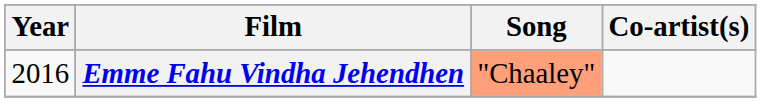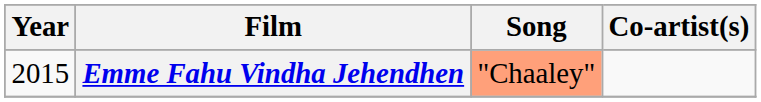Emme Fahu Vindha Jehendhen | Year: 2016 -> 2015
